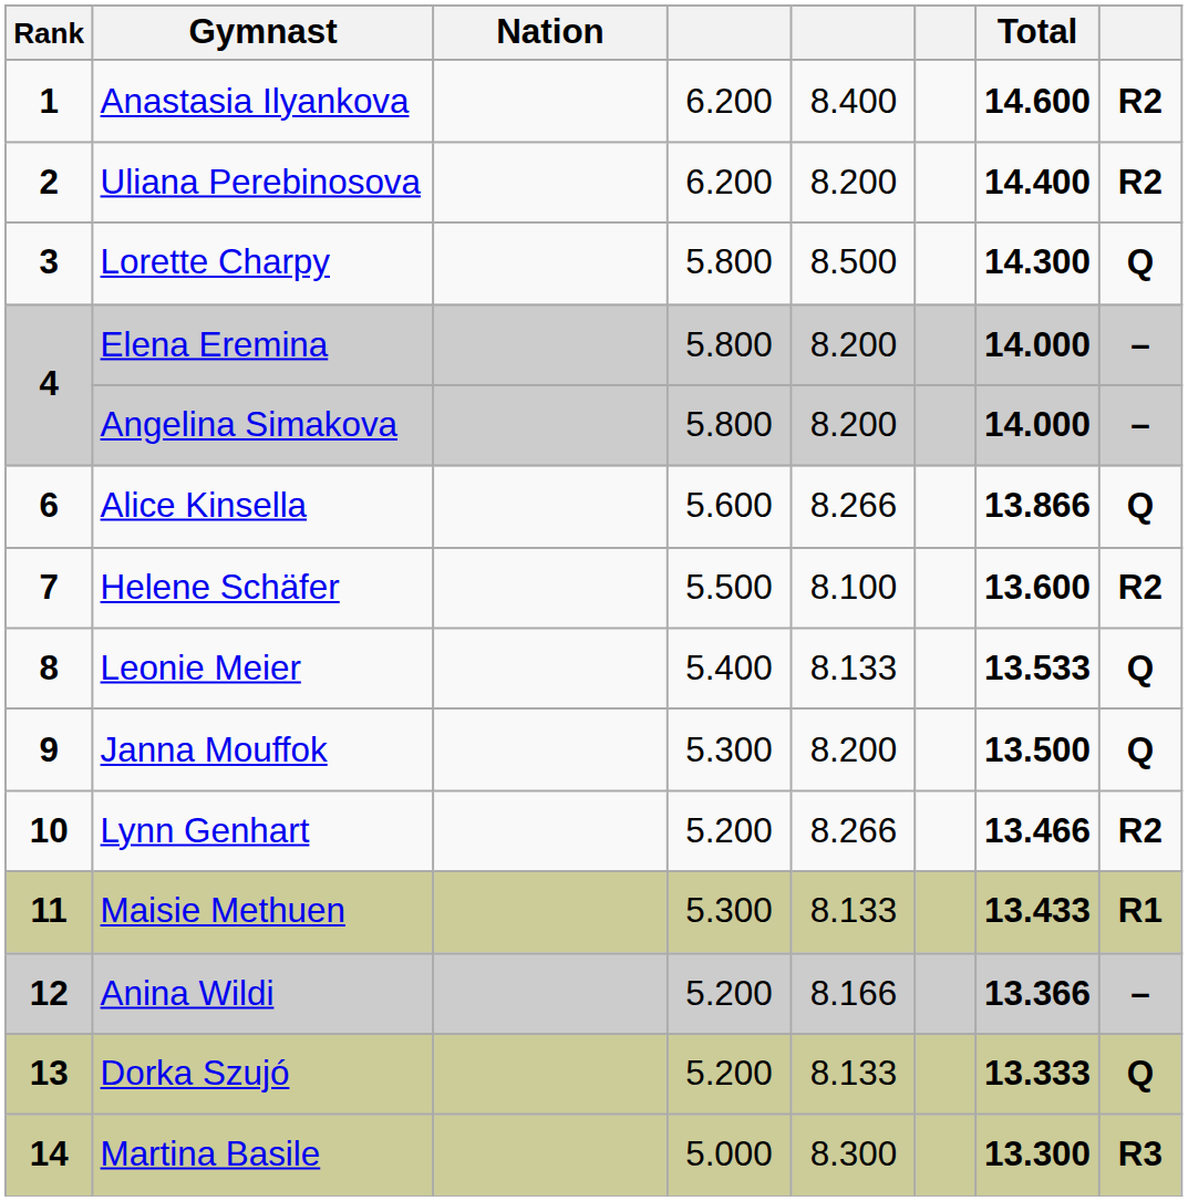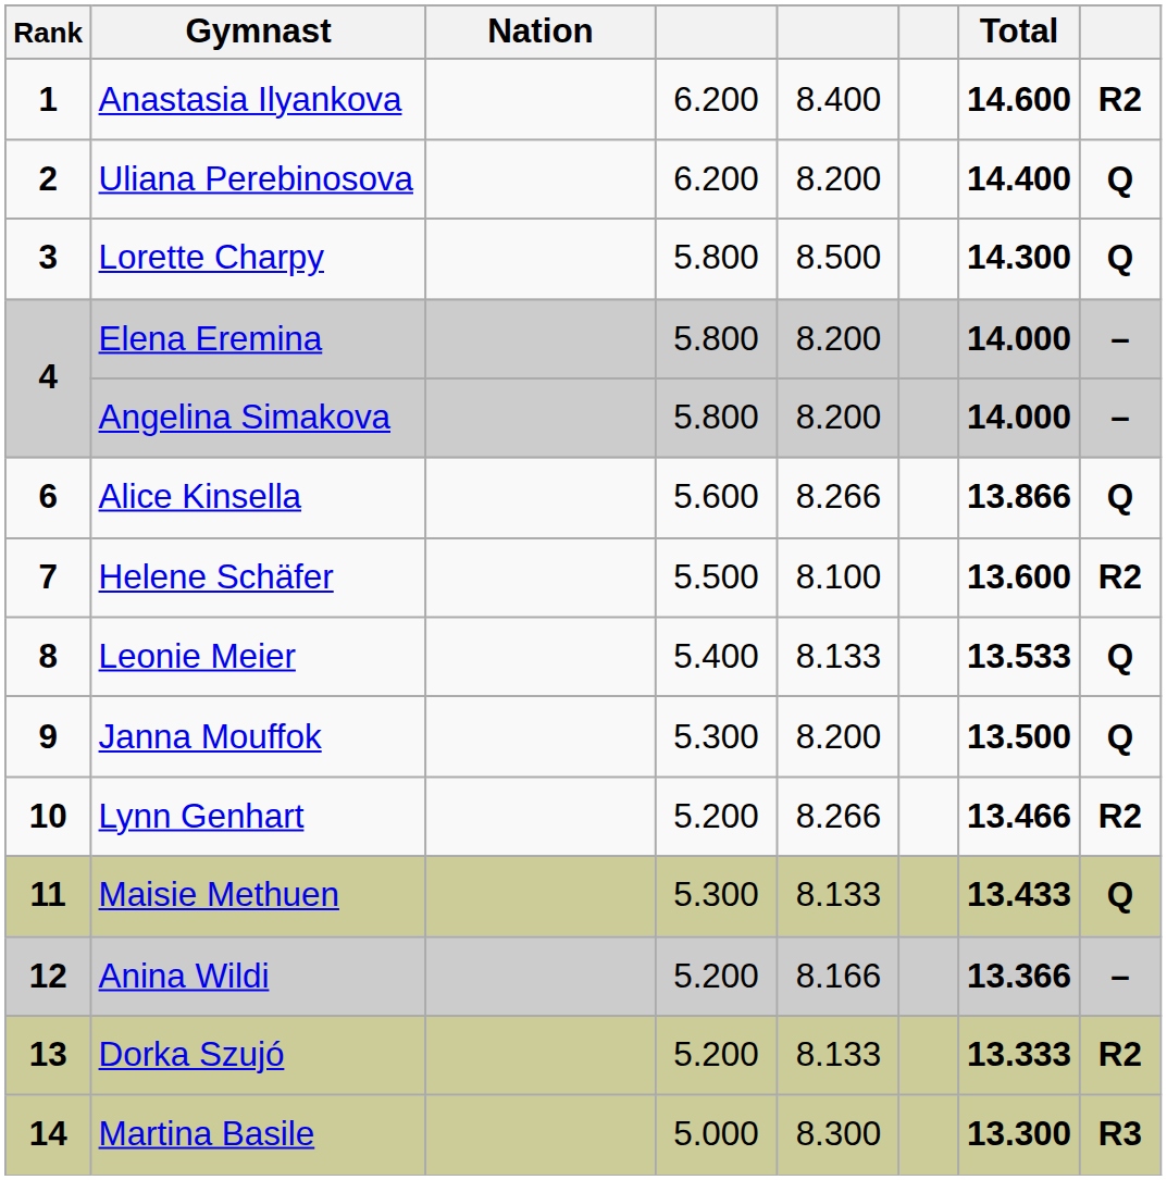Uliana Perebinosova | column 8: R2 -> Q
Maisie Methuen | column 8: R1 -> Q
Dorka Szujó | column 8: Q -> R2
